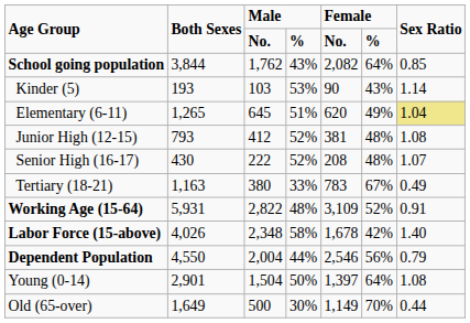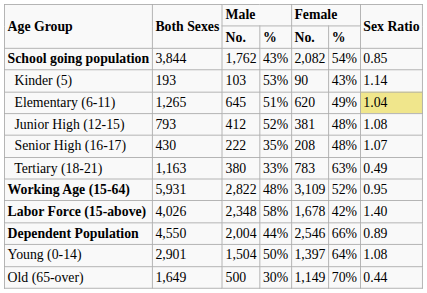School going population | column 6: 64% -> 54%
Senior High (16-17) | column 4: 52% -> 35%
Tertiary (18-21) | column 6: 67% -> 63%
Working Age (15-64) | Sex Ratio: 0.91 -> 0.95
Dependent Population | column 6: 56% -> 66%
Dependent Population | Sex Ratio: 0.79 -> 0.89
